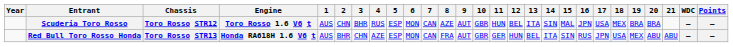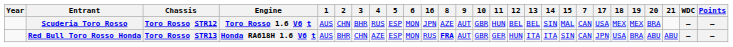columns swapped: 7 <-> 16
Scuderia Toro Rosso | 13: ITA -> BEL
Scuderia Toro Rosso | 19: BRA -> MEX
Red Bull Toro Rosso Honda | 8: normal -> bold
Red Bull Toro Rosso Honda | 13: BEL -> ITA
Red Bull Toro Rosso Honda | 19: MEX -> BRA
